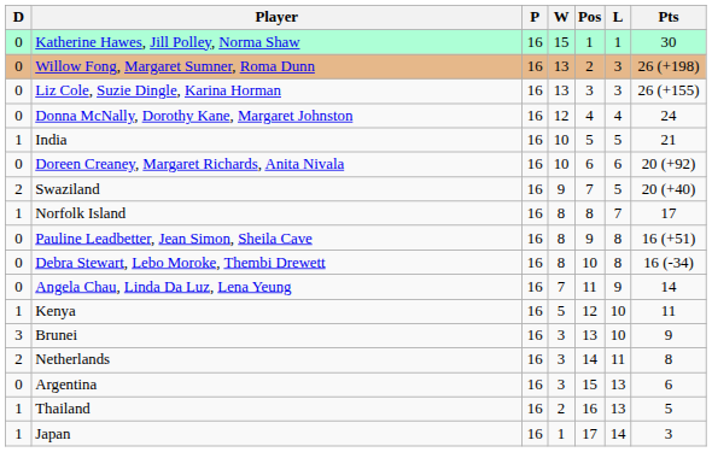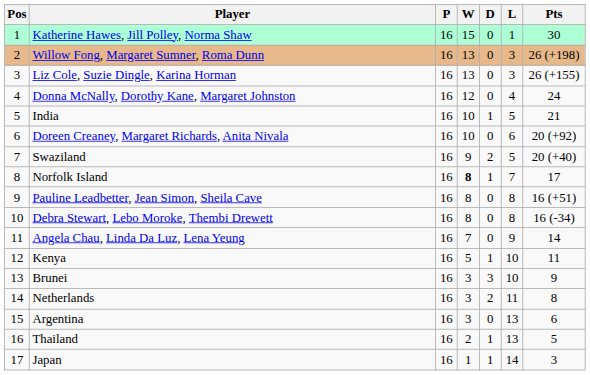columns swapped: Pos <-> D
Norfolk Island | W: normal -> bold
